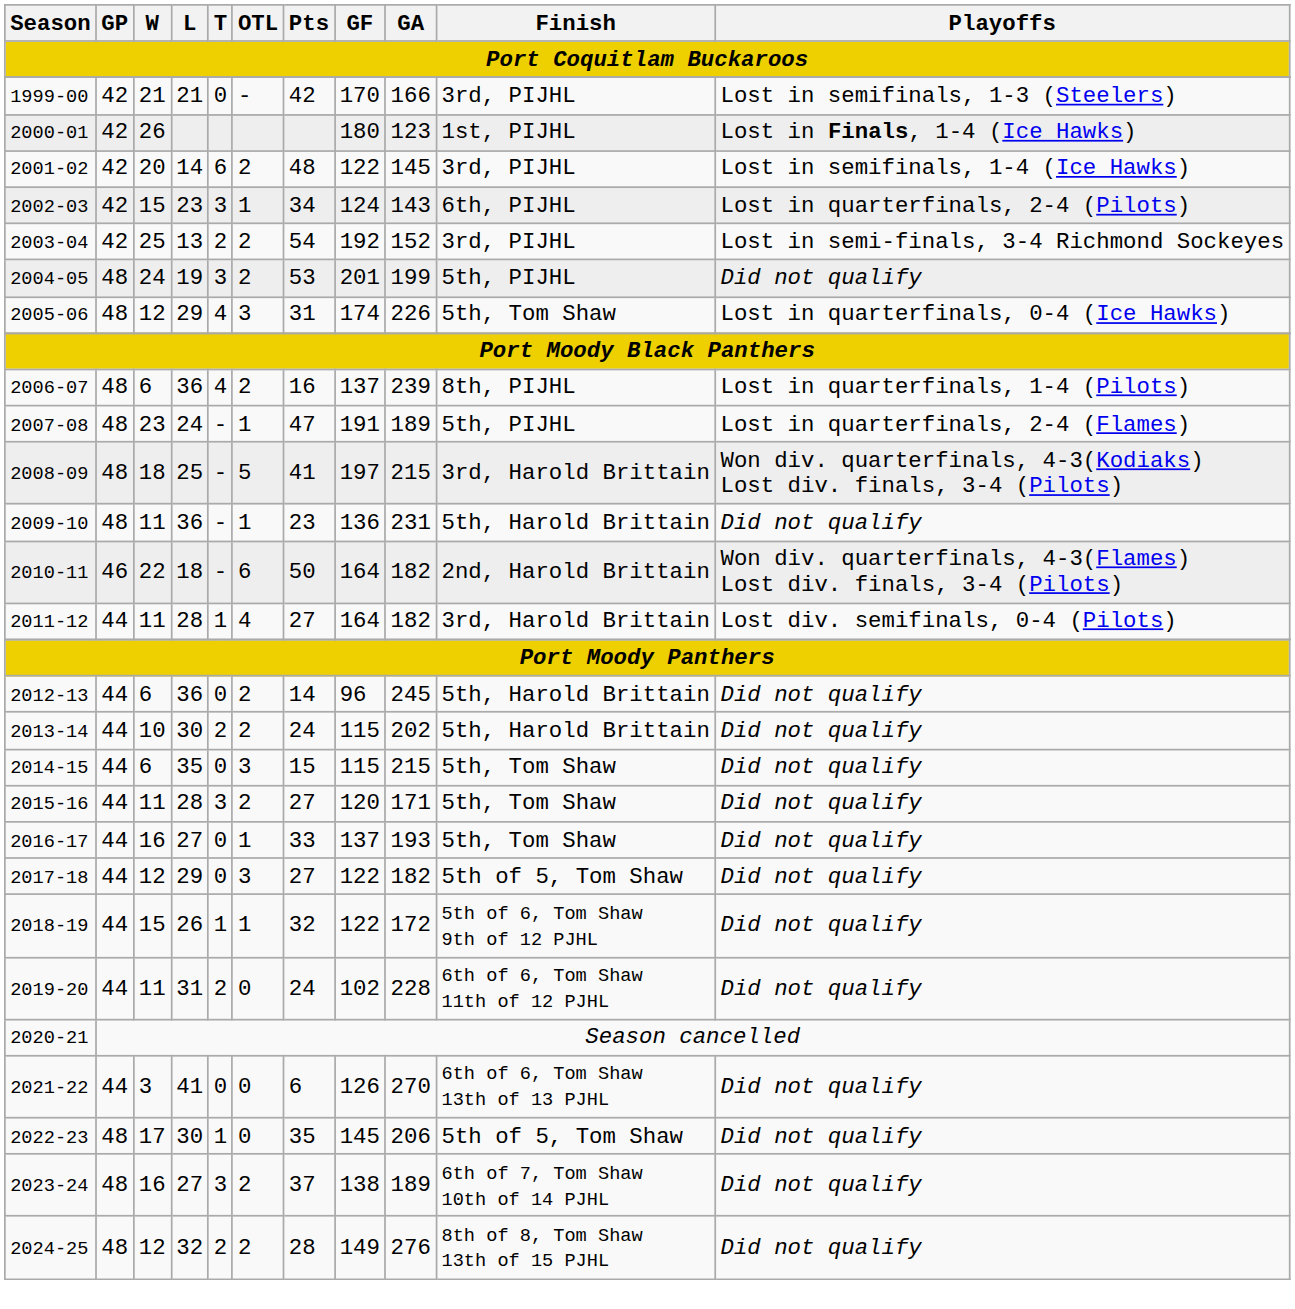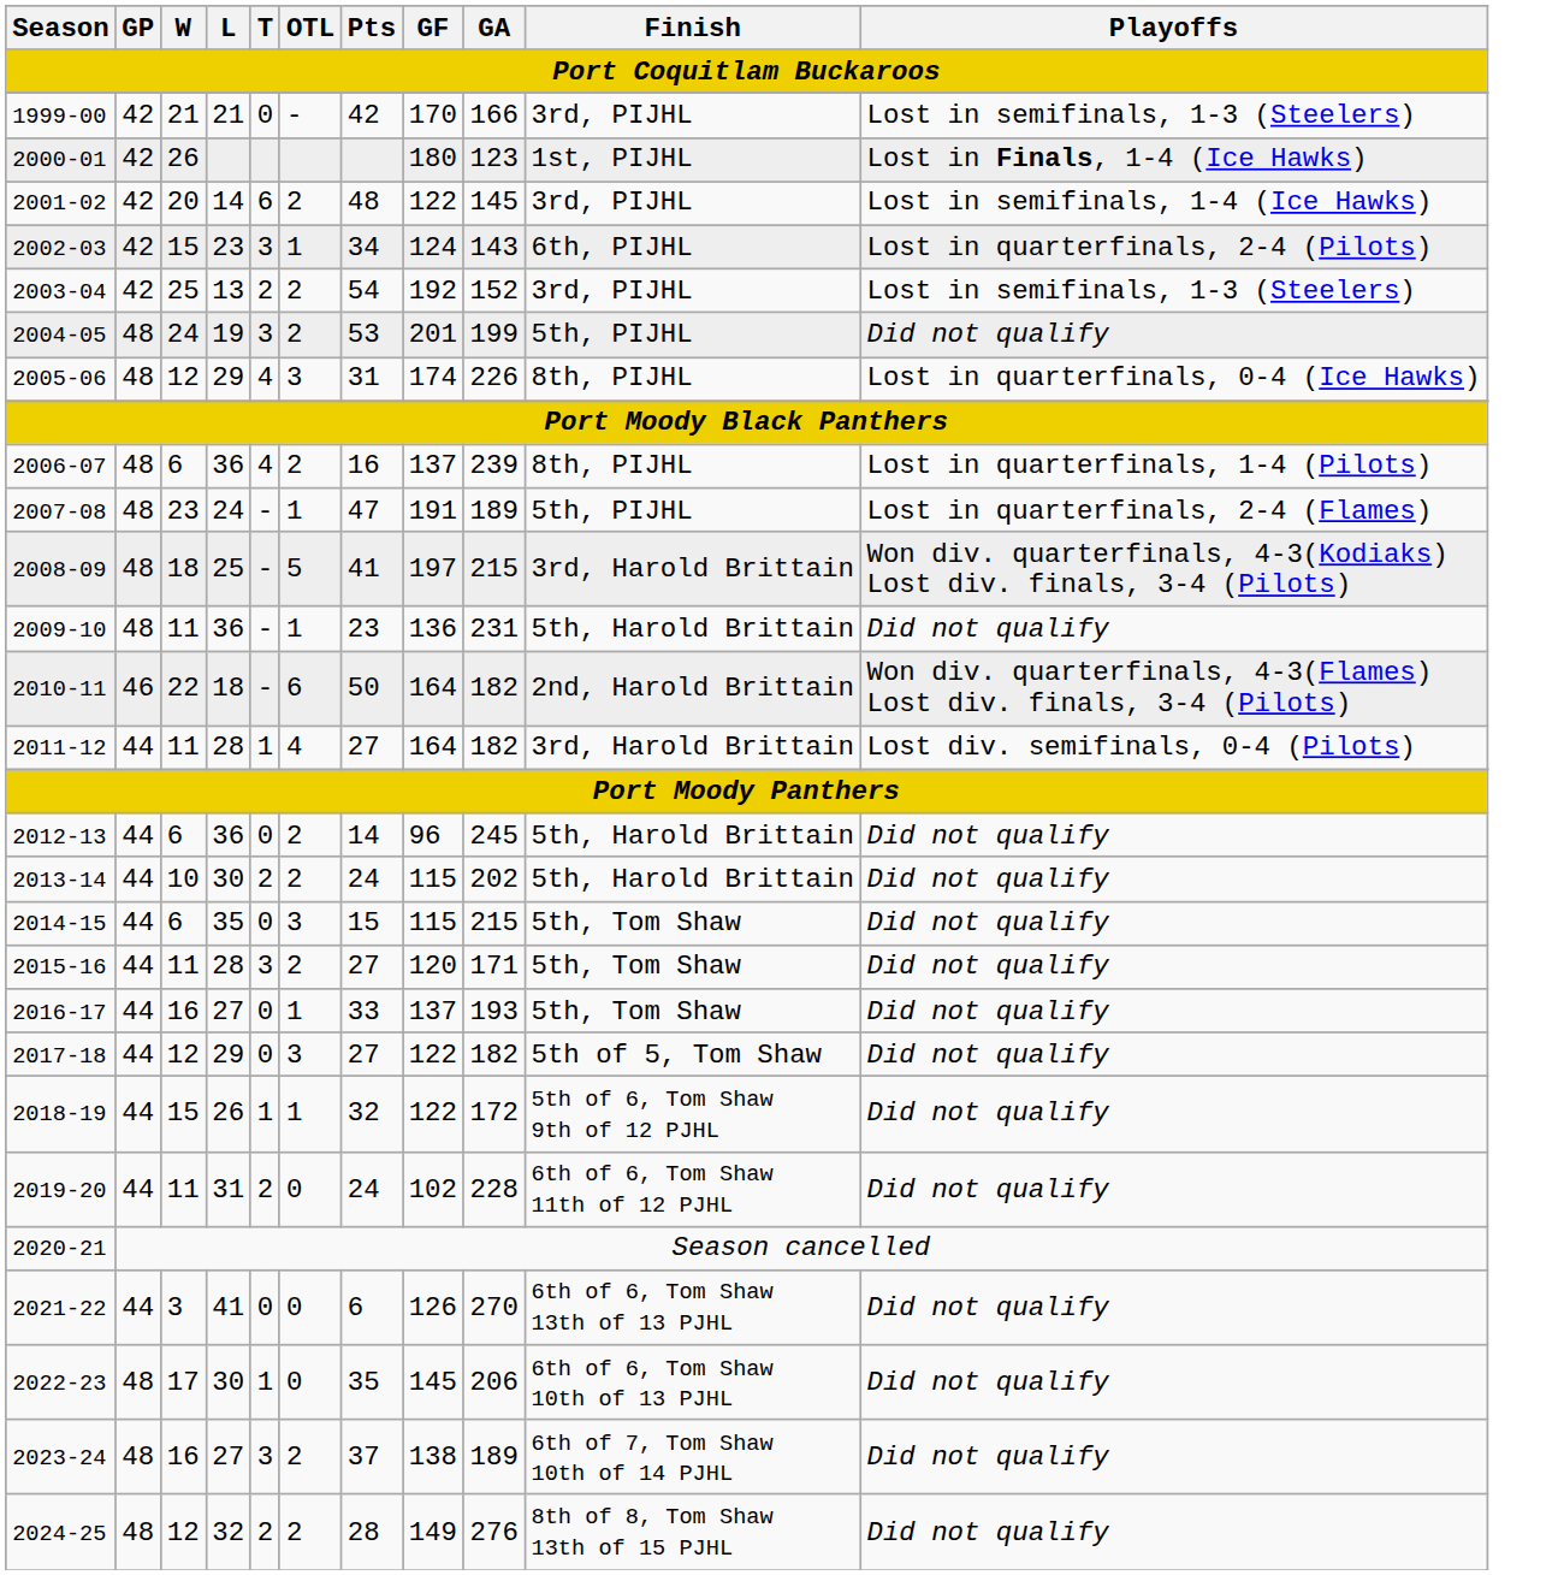2003-04 | Playoffs: Lost in semi-finals, 3-4 Richmond Sockeyes -> Lost in semifinals, 1-3 (Steelers)
2005-06 | Finish: 5th, Tom Shaw -> 8th, PIJHL
2022-23 | Finish: 5th of 5, Tom Shaw -> 6th of 6, Tom Shaw 10th of 13 PJHL
